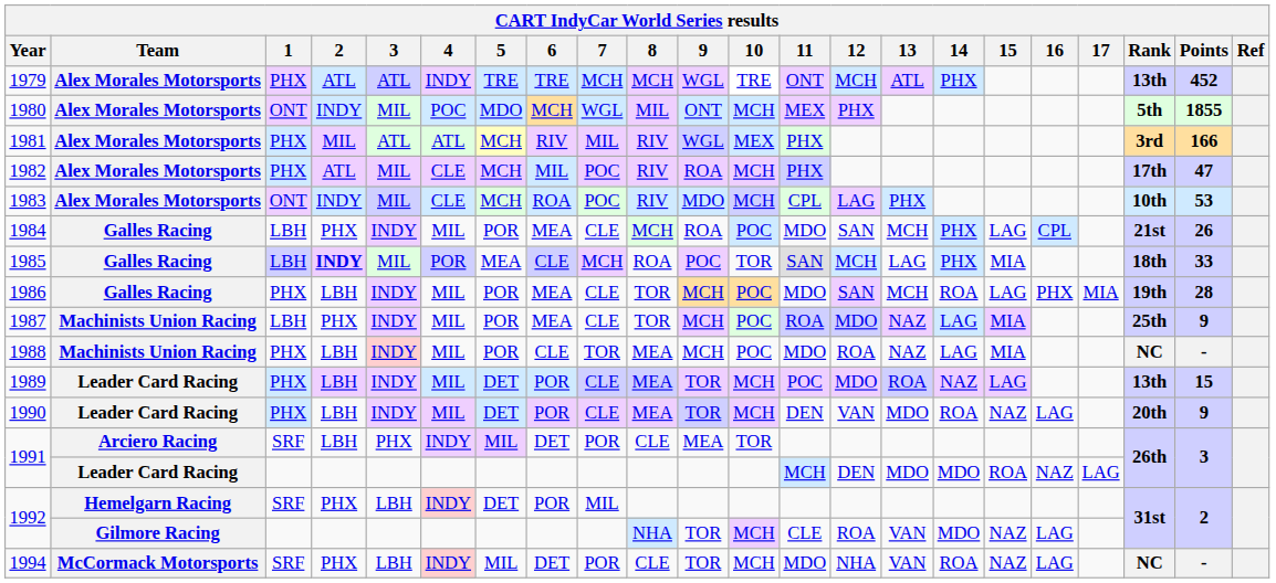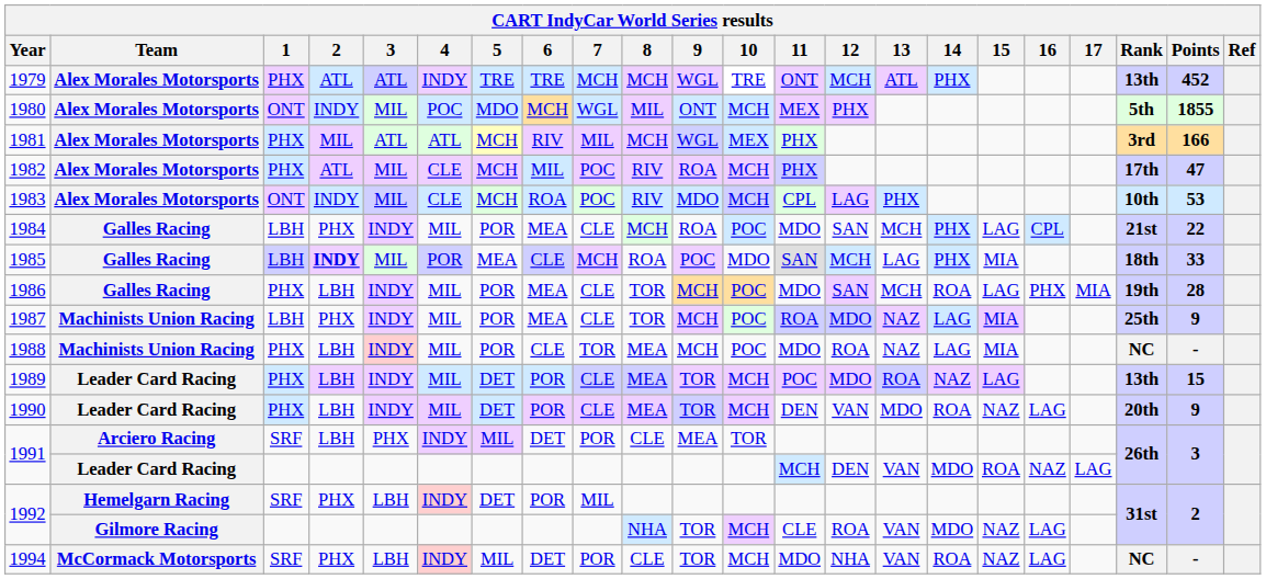1981 | 8: RIV -> MCH
1984 | Points: 26 -> 22
1985 | 10: TOR -> MDO
1991 / Leader Card Racing | 13: MDO -> VAN
